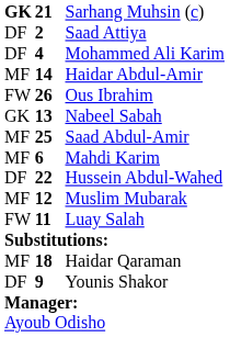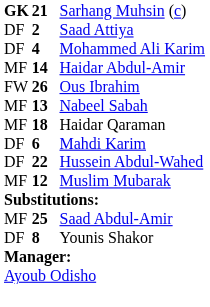Nabeel Sabah | column 1: GK -> MF
rows swapped: Saad Abdul-Amir <-> Haidar Qaraman
Mahdi Karim | column 1: MF -> DF
- row: FW | 11 | Luay Salah
Younis Shakor | column 2: 9 -> 8
